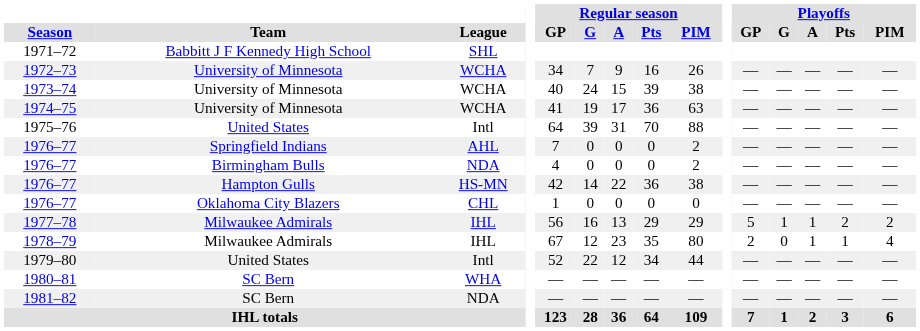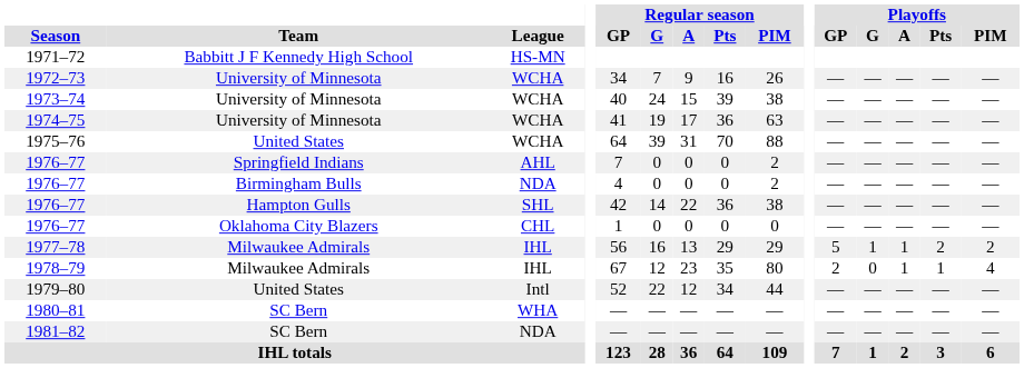1971–72 | League: SHL -> HS-MN
1975–76 | League: Intl -> WCHA
1976–77 / Hampton Gulls | League: HS-MN -> SHL
